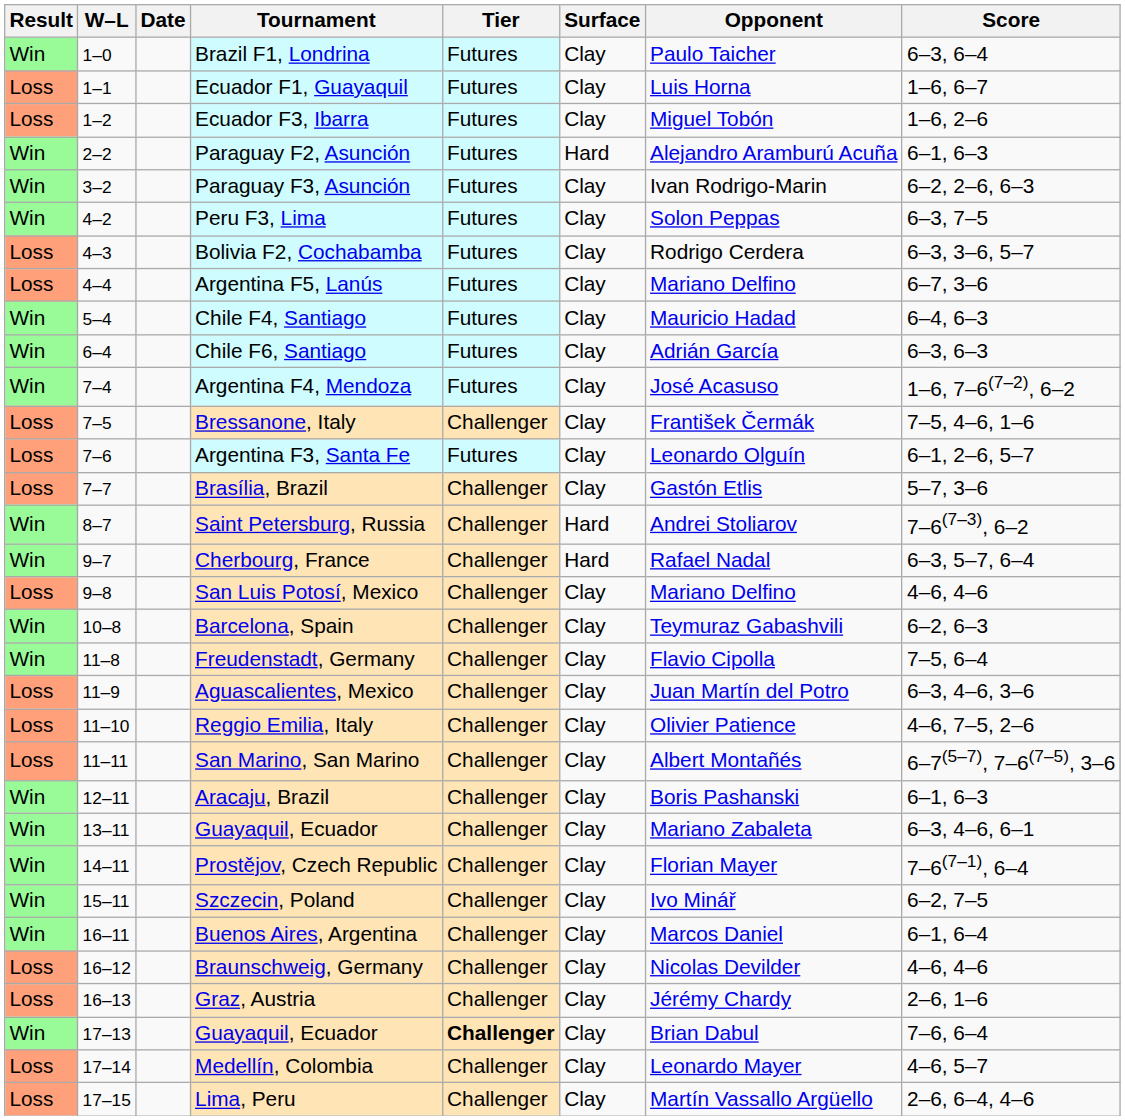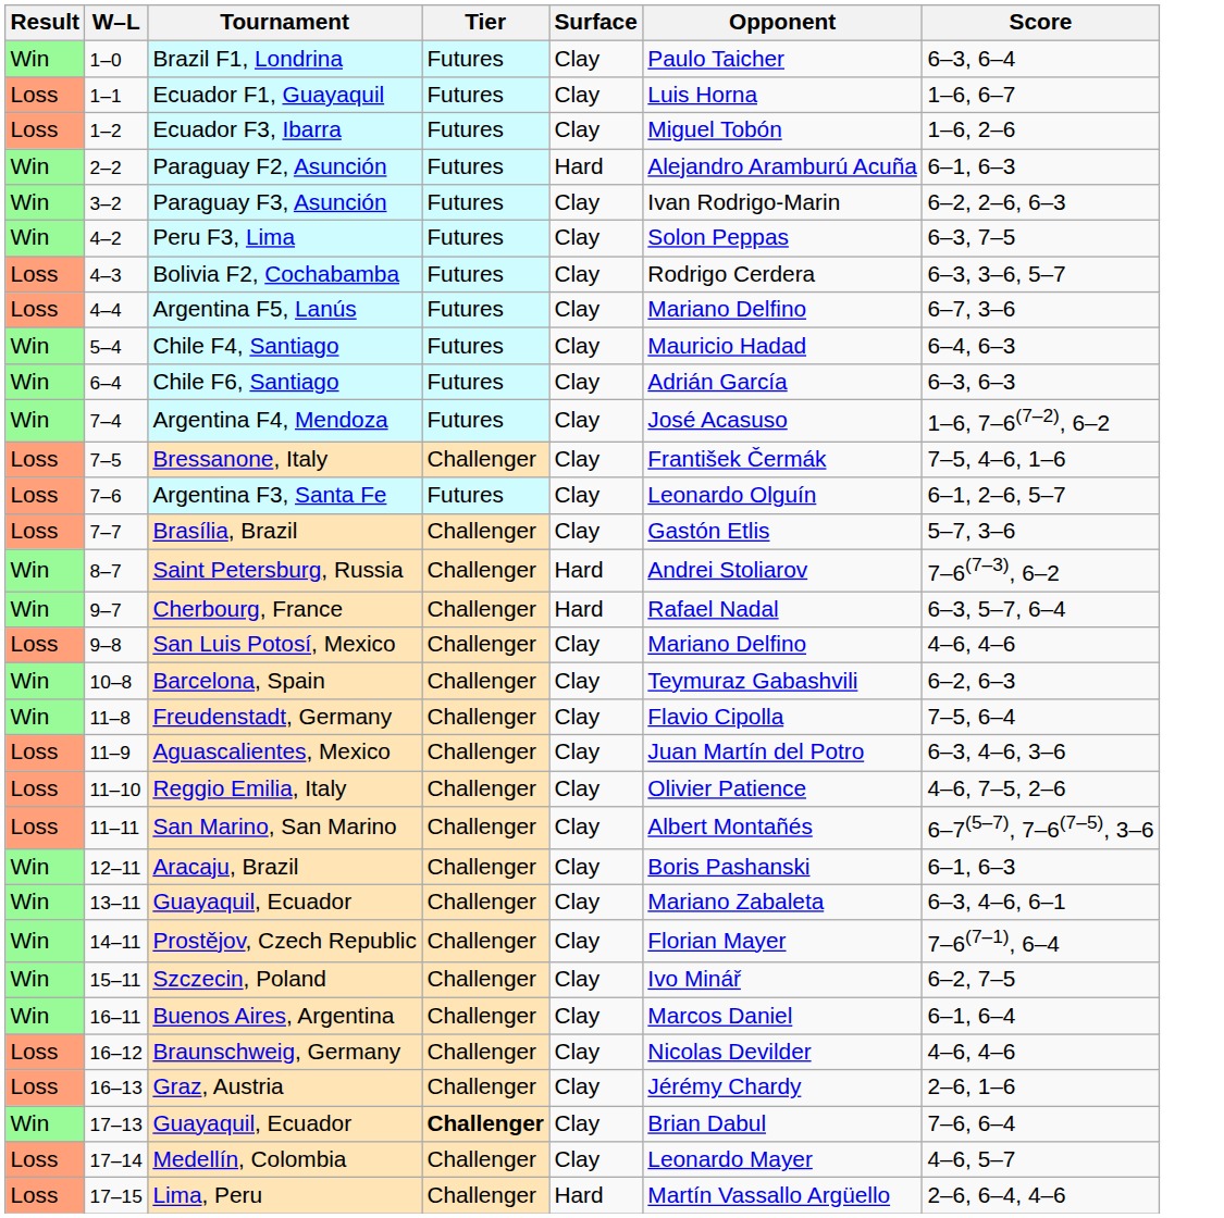- column: Date
Lima, Peru | Surface: Clay -> Hard
